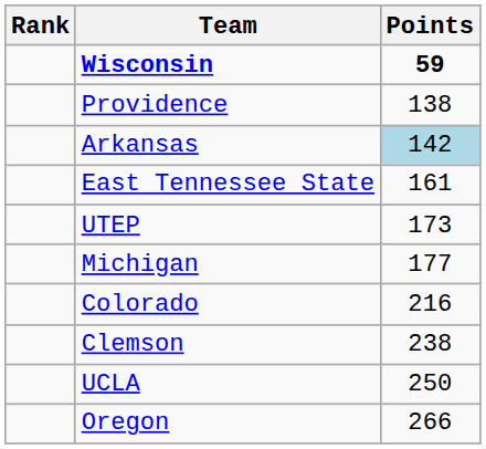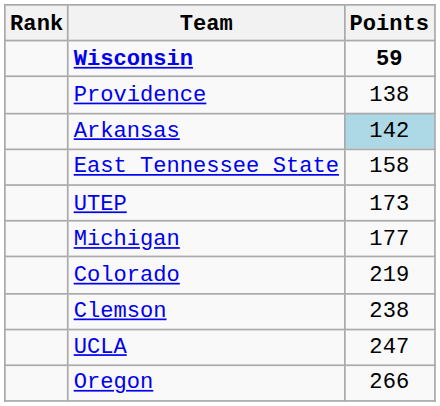East Tennessee State | Points: 161 -> 158
Colorado | Points: 216 -> 219
UCLA | Points: 250 -> 247
